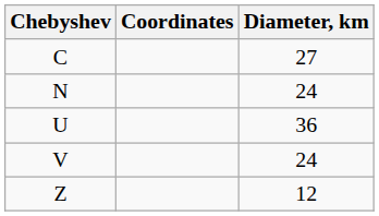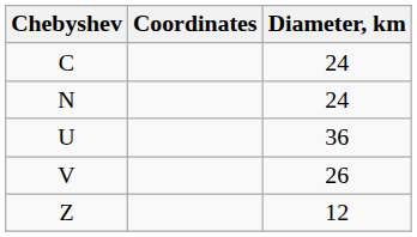C | Diameter, km: 27 -> 24
V | Diameter, km: 24 -> 26
